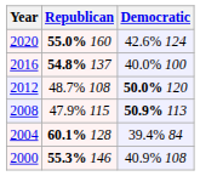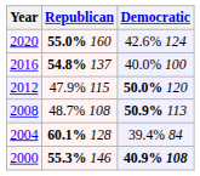2012 | Republican: 48.7% 108 -> 47.9% 115
2008 | Republican: 47.9% 115 -> 48.7% 108
2000 | Democratic: normal -> bold
